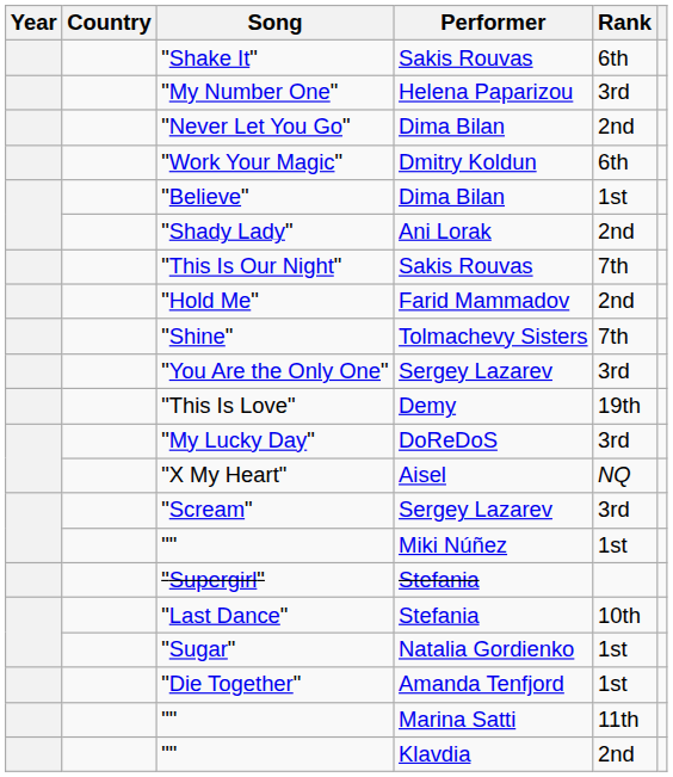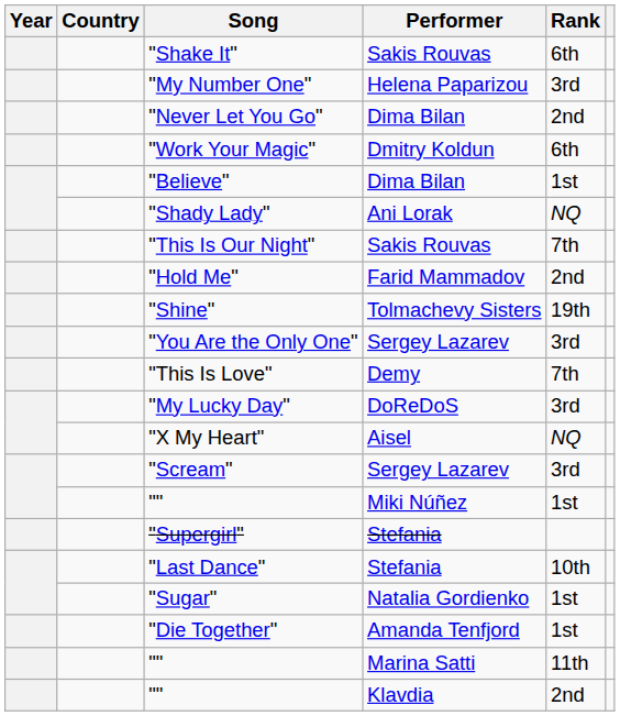"Shady Lady" | Rank: 2nd -> NQ
"Shine" | Rank: 7th -> 19th
"This Is Love" | Rank: 19th -> 7th
